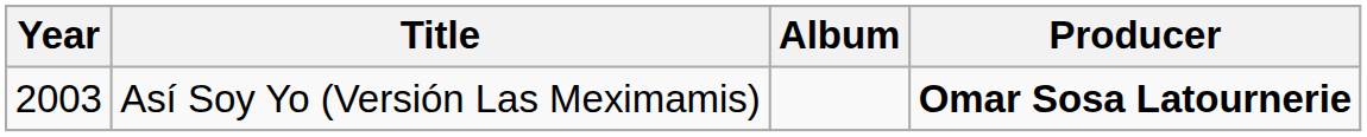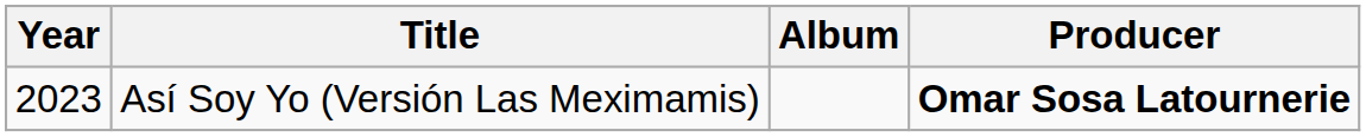Así Soy Yo (Versión Las Meximamis) | Year: 2003 -> 2023
